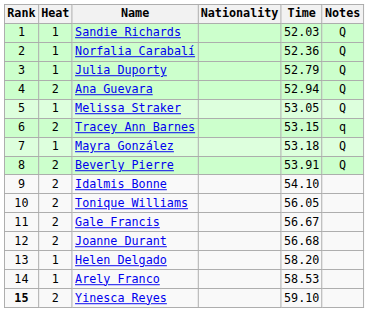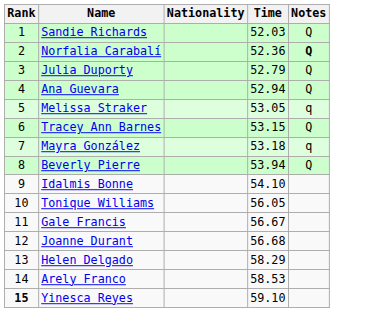- column: Heat | 1 | 1 | 1 | 2 | 1 | 2 | 1 | 2 | 2 | 2 | 2 | 2 | 1 | 1 | 2
Norfalia Carabalí | Notes: normal -> bold
Melissa Straker | Notes: Q -> q
Tracey Ann Barnes | Notes: q -> Q
Mayra González | Notes: Q -> q
Beverly Pierre | Time: 53.91 -> 53.94
Helen Delgado | Time: 58.20 -> 58.29
